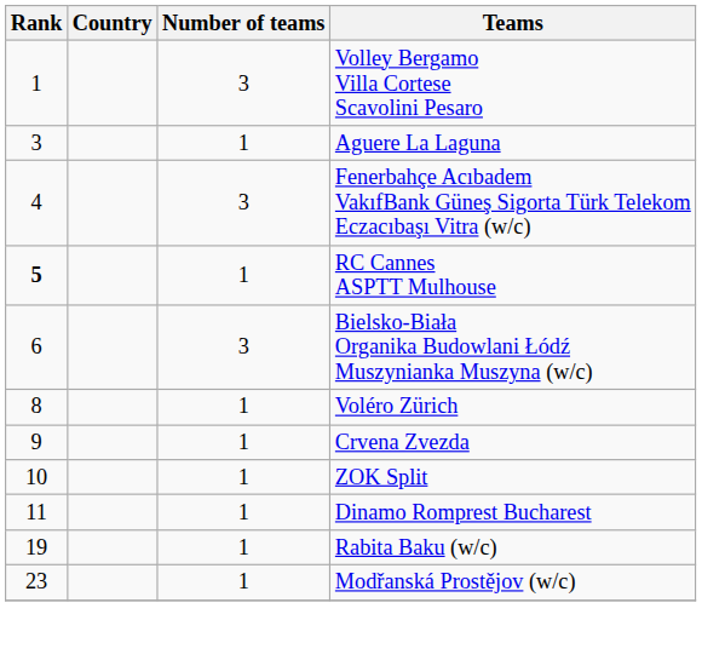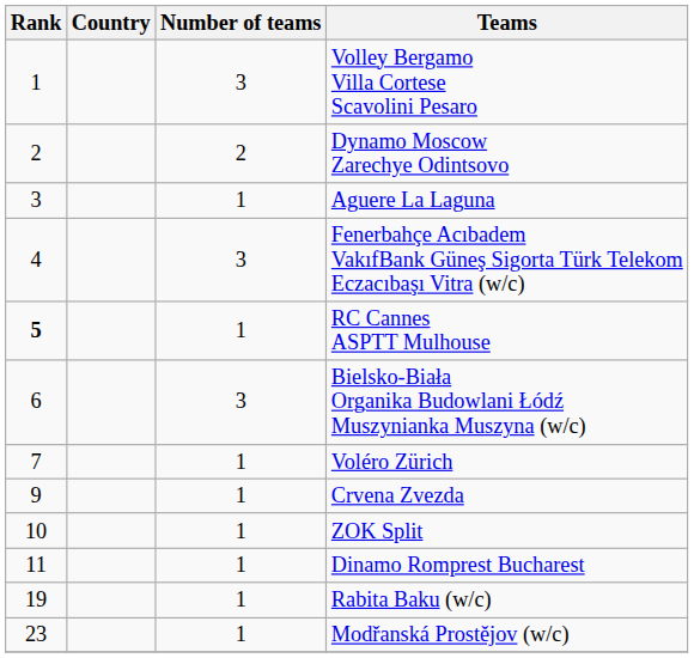+ row: 2 | 2 | Dynamo Moscow Zarechye Odintsovo
Voléro Zürich | Rank: 8 -> 7
